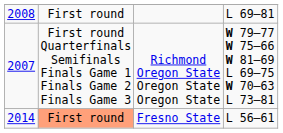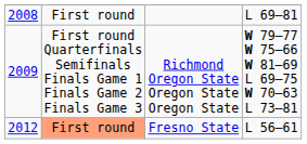Richmond Oregon State Oregon State Oregon State | column 1: 2007 -> 2009
Fresno State | column 1: 2014 -> 2012
